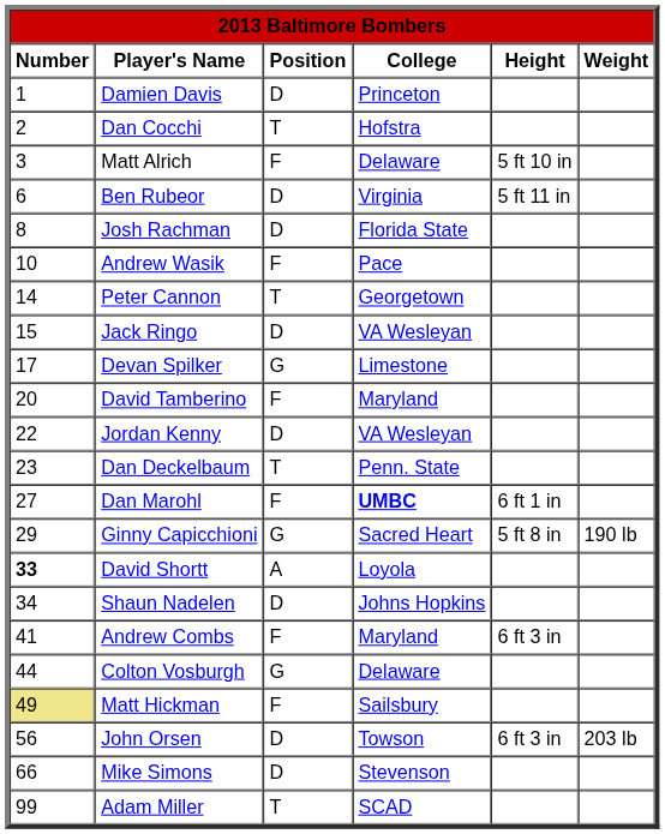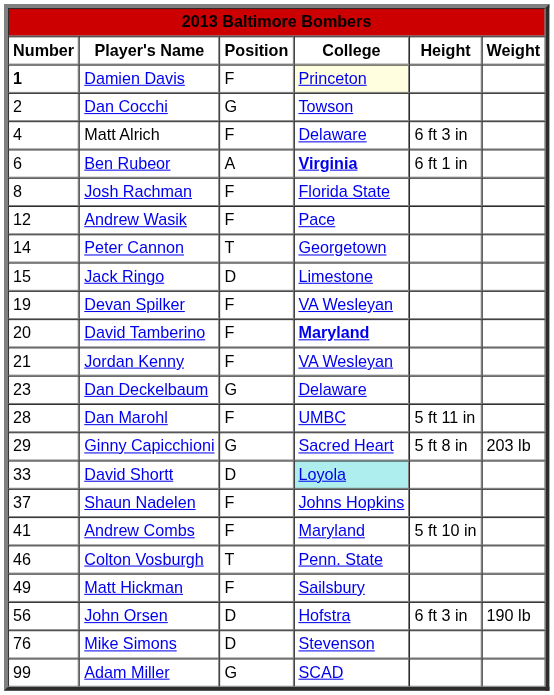Damien Davis | Number: normal -> bold
Damien Davis | Position: D -> F
Damien Davis | College: no background -> lightyellow background
Dan Cocchi | Position: T -> G
Dan Cocchi | College: Hofstra -> Towson
Matt Alrich | Number: 3 -> 4
Matt Alrich | Height: 5 ft 10 in -> 6 ft 3 in
Ben Rubeor | Position: D -> A
Ben Rubeor | College: normal -> bold
Ben Rubeor | Height: 5 ft 11 in -> 6 ft 1 in
Josh Rachman | Position: D -> F
Andrew Wasik | Number: 10 -> 12
Jack Ringo | College: VA Wesleyan -> Limestone
Devan Spilker | Number: 17 -> 19
Devan Spilker | Position: G -> F
Devan Spilker | College: Limestone -> VA Wesleyan
David Tamberino | College: normal -> bold
Jordan Kenny | Number: 22 -> 21
Jordan Kenny | Position: D -> F
Dan Deckelbaum | Position: T -> G
Dan Deckelbaum | College: Penn. State -> Delaware
Dan Marohl | Number: 27 -> 28
Dan Marohl | College: bold -> normal
Dan Marohl | Height: 6 ft 1 in -> 5 ft 11 in
Ginny Capicchioni | Weight: 190 lb -> 203 lb
David Shortt | Number: bold -> normal
David Shortt | Position: A -> D
David Shortt | College: no background -> paleturquoise background
Shaun Nadelen | Number: 34 -> 37
Shaun Nadelen | Position: D -> F
Andrew Combs | Height: 6 ft 3 in -> 5 ft 10 in
Colton Vosburgh | Number: 44 -> 46
Colton Vosburgh | Position: G -> T
Colton Vosburgh | College: Delaware -> Penn. State
Matt Hickman | Number: khaki background -> no background
John Orsen | College: Towson -> Hofstra
John Orsen | Weight: 203 lb -> 190 lb
Mike Simons | Number: 66 -> 76
Adam Miller | Position: T -> G
